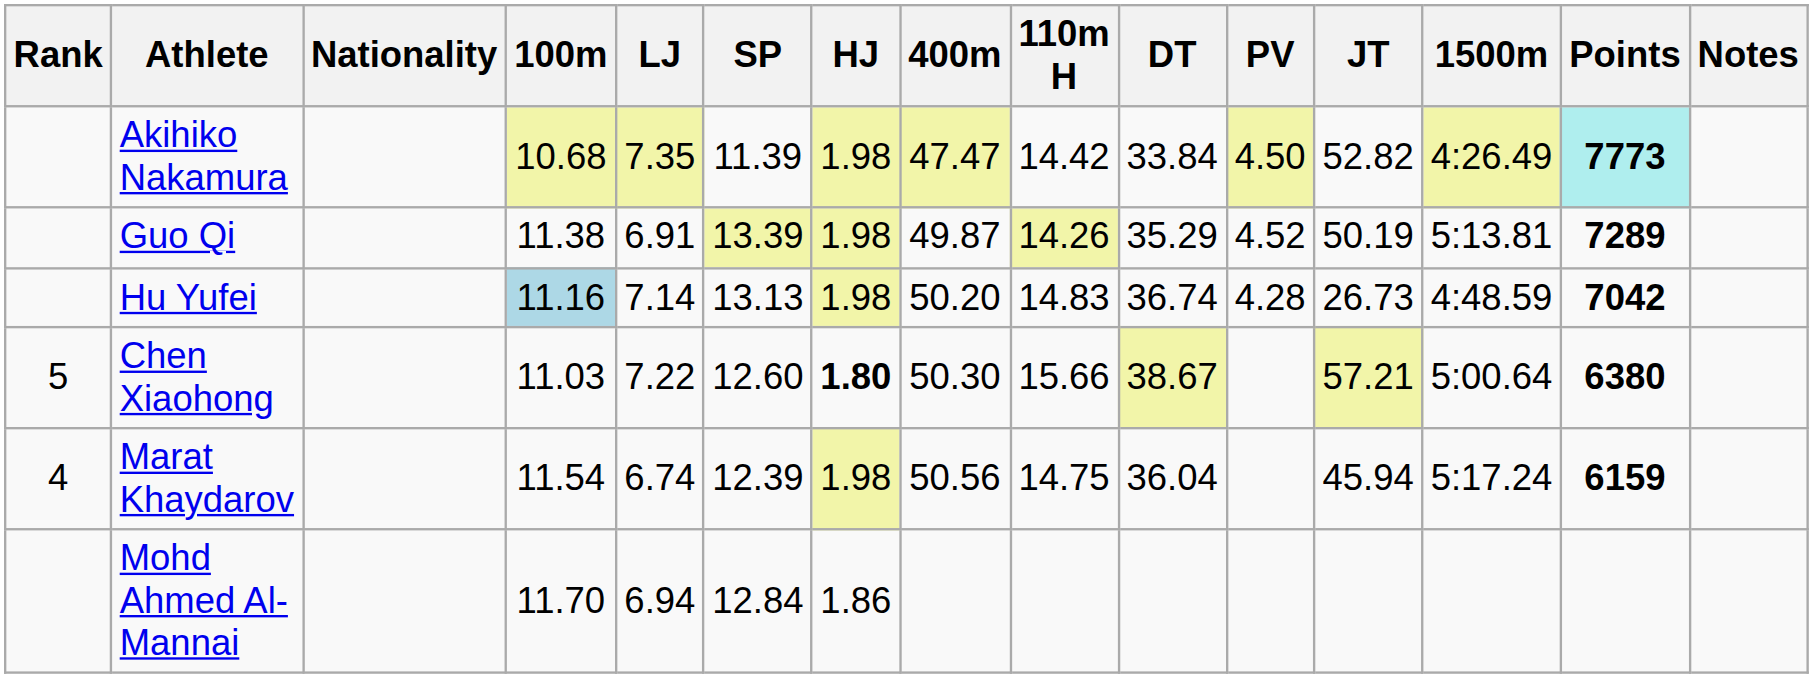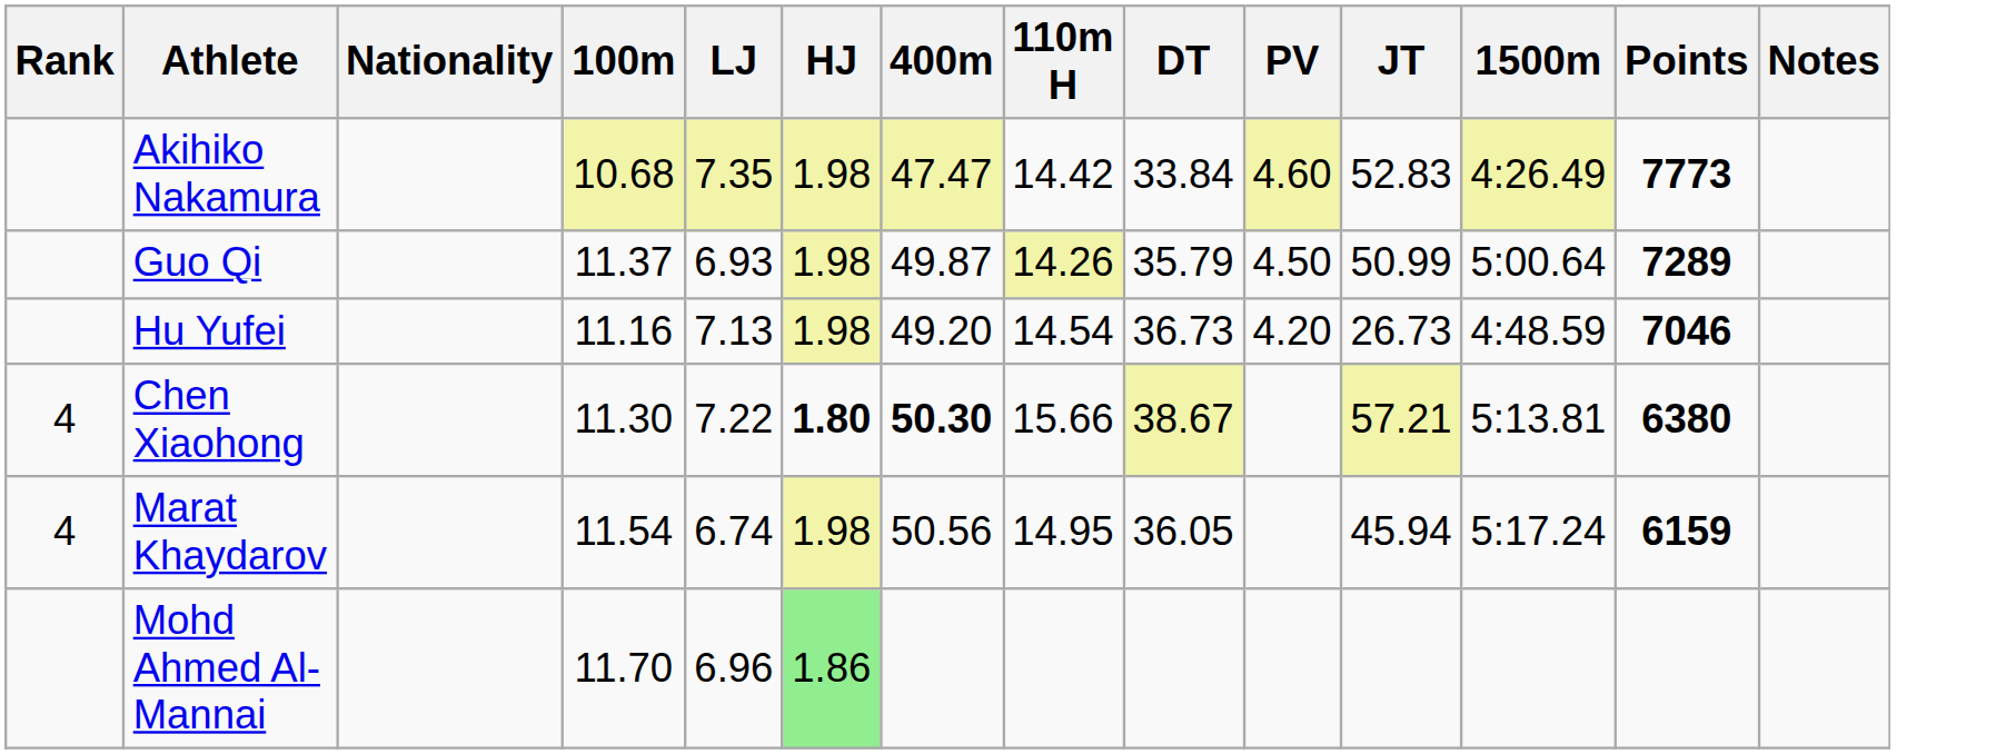- column: SP | 11.39 | 13.39 | 13.13 | 12.60 | 12.39 | 12.84
Akihiko Nakamura | PV: 4.50 -> 4.60
Akihiko Nakamura | JT: 52.82 -> 52.83
Akihiko Nakamura | Points: paleturquoise background -> no background
Guo Qi | 100m: 11.38 -> 11.37
Guo Qi | LJ: 6.91 -> 6.93
Guo Qi | DT: 35.29 -> 35.79
Guo Qi | PV: 4.52 -> 4.50
Guo Qi | JT: 50.19 -> 50.99
Guo Qi | 1500m: 5:13.81 -> 5:00.64
Hu Yufei | 100m: lightblue background -> no background
Hu Yufei | LJ: 7.14 -> 7.13
Hu Yufei | 400m: 50.20 -> 49.20
Hu Yufei | 110m H: 14.83 -> 14.54
Hu Yufei | DT: 36.74 -> 36.73
Hu Yufei | PV: 4.28 -> 4.20
Hu Yufei | Points: 7042 -> 7046
Chen Xiaohong | Rank: 5 -> 4
Chen Xiaohong | 100m: 11.03 -> 11.30
Chen Xiaohong | 400m: normal -> bold
Chen Xiaohong | 1500m: 5:00.64 -> 5:13.81
Marat Khaydarov | 110m H: 14.75 -> 14.95
Marat Khaydarov | DT: 36.04 -> 36.05
Mohd Ahmed Al-Mannai | LJ: 6.94 -> 6.96
Mohd Ahmed Al-Mannai | HJ: no background -> lightgreen background
